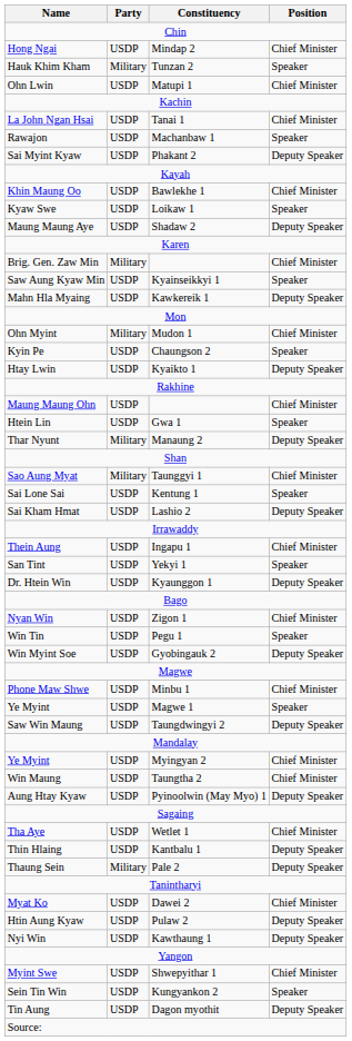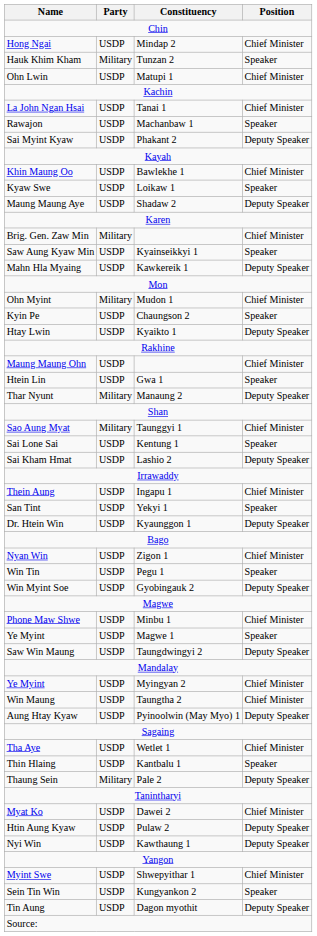Thin Hlaing | Position: Deputy Speaker -> Speaker
